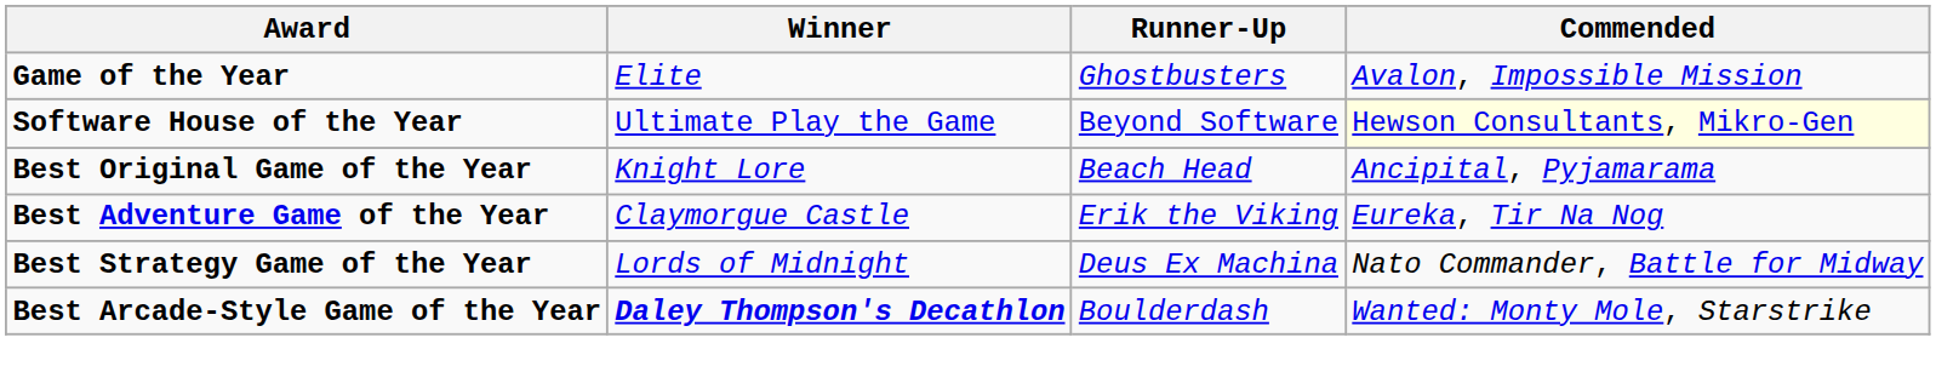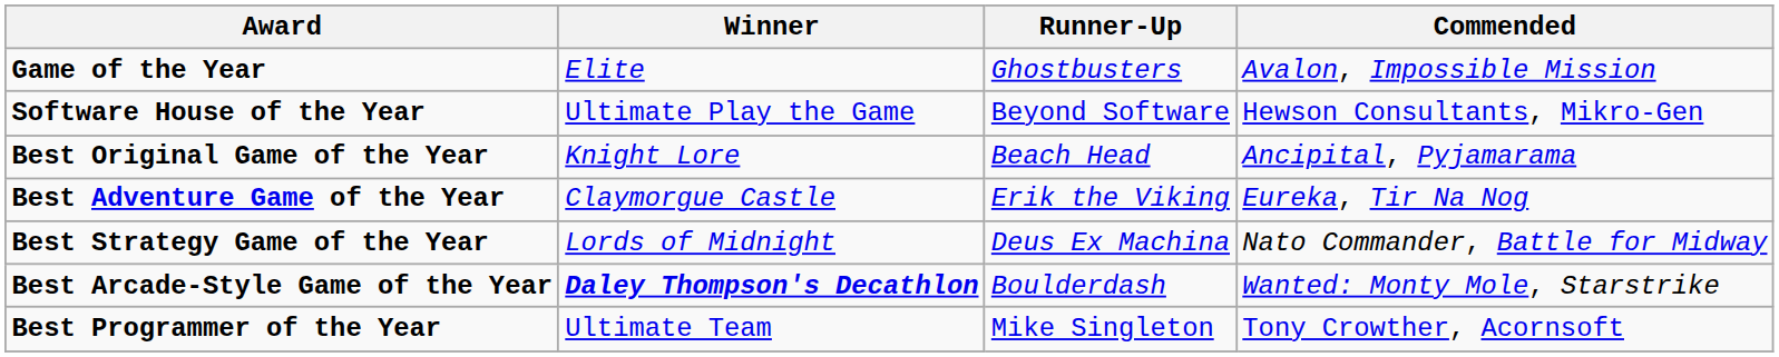Software House of the Year | Commended: lightyellow background -> no background
+ row: Best Programmer of the Year | Ultimate Team | Mike Singleton | Tony Crowther, Acornsoft
